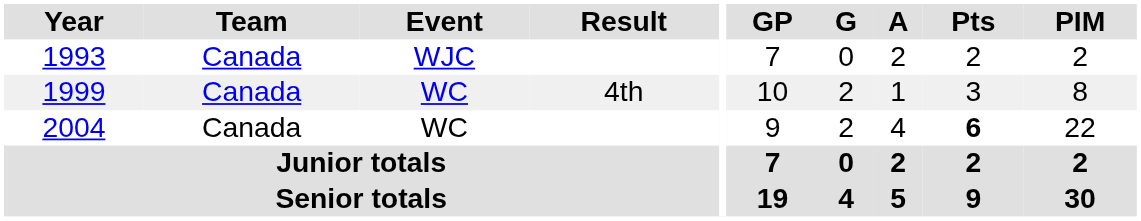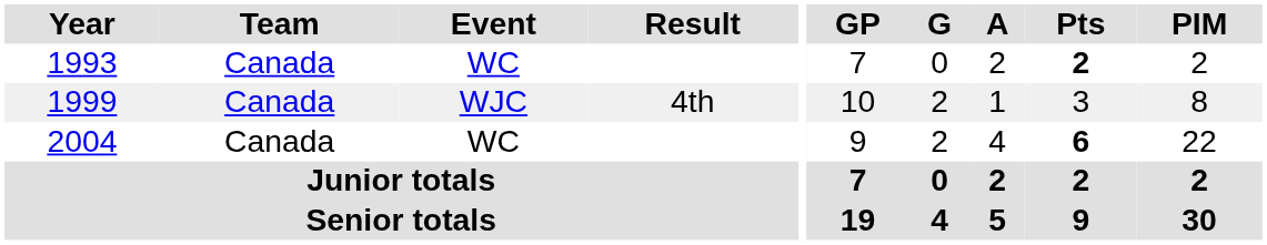1993 | Event: WJC -> WC
1993 | Pts: normal -> bold
1999 | Event: WC -> WJC
